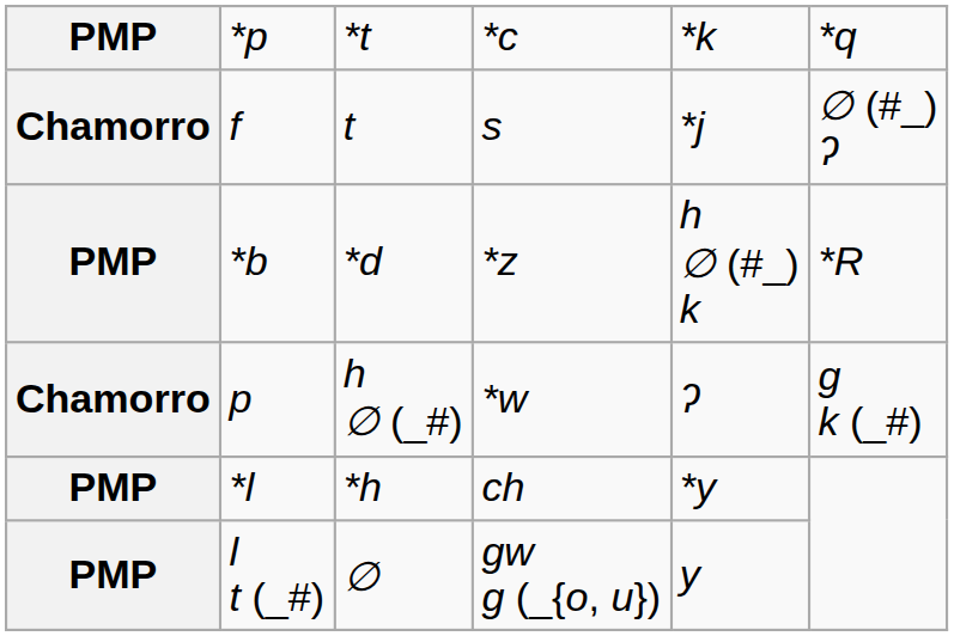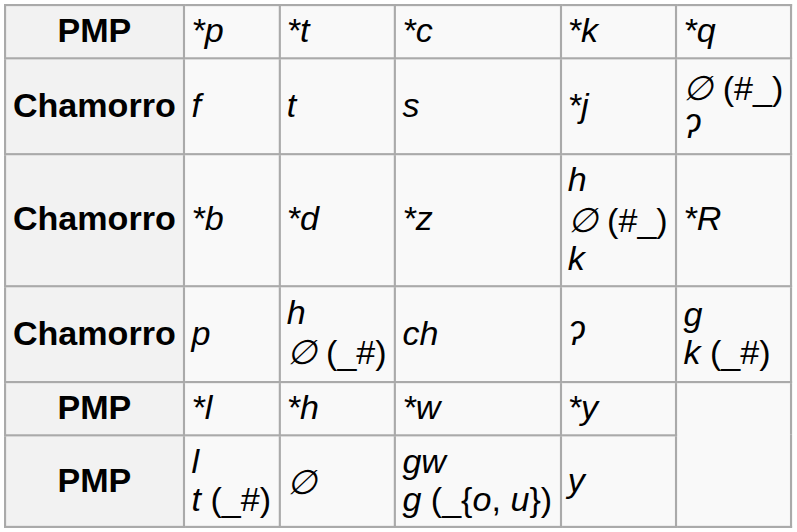*b | column 1: PMP -> Chamorro
p | column 4: *w -> ch
*l | column 4: ch -> *w
